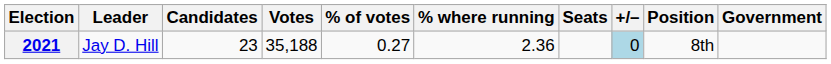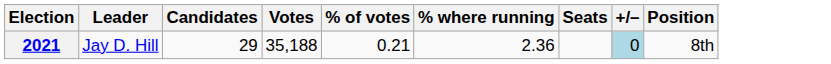- column: Government
2021 | Candidates: 23 -> 29
2021 | % of votes: 0.27 -> 0.21
